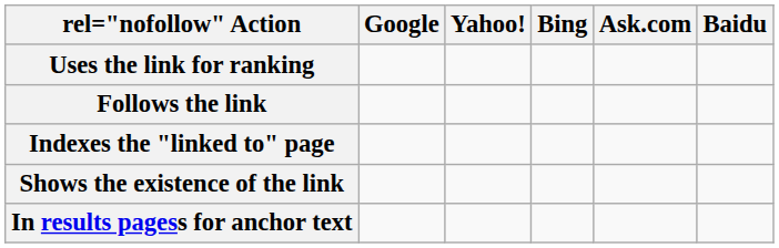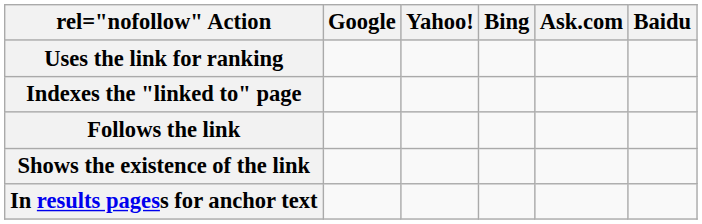rows swapped: Follows the link <-> Indexes the "linked to" page
